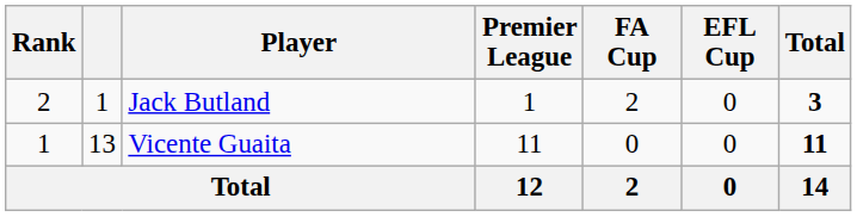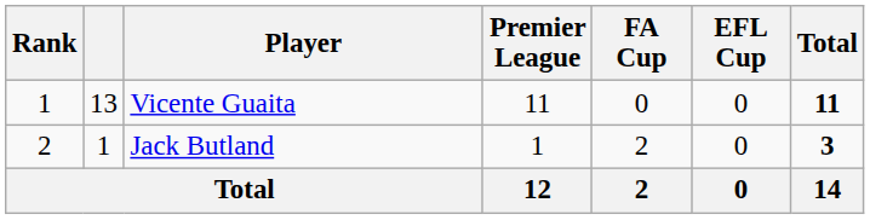rows swapped: Vicente Guaita <-> Jack Butland
